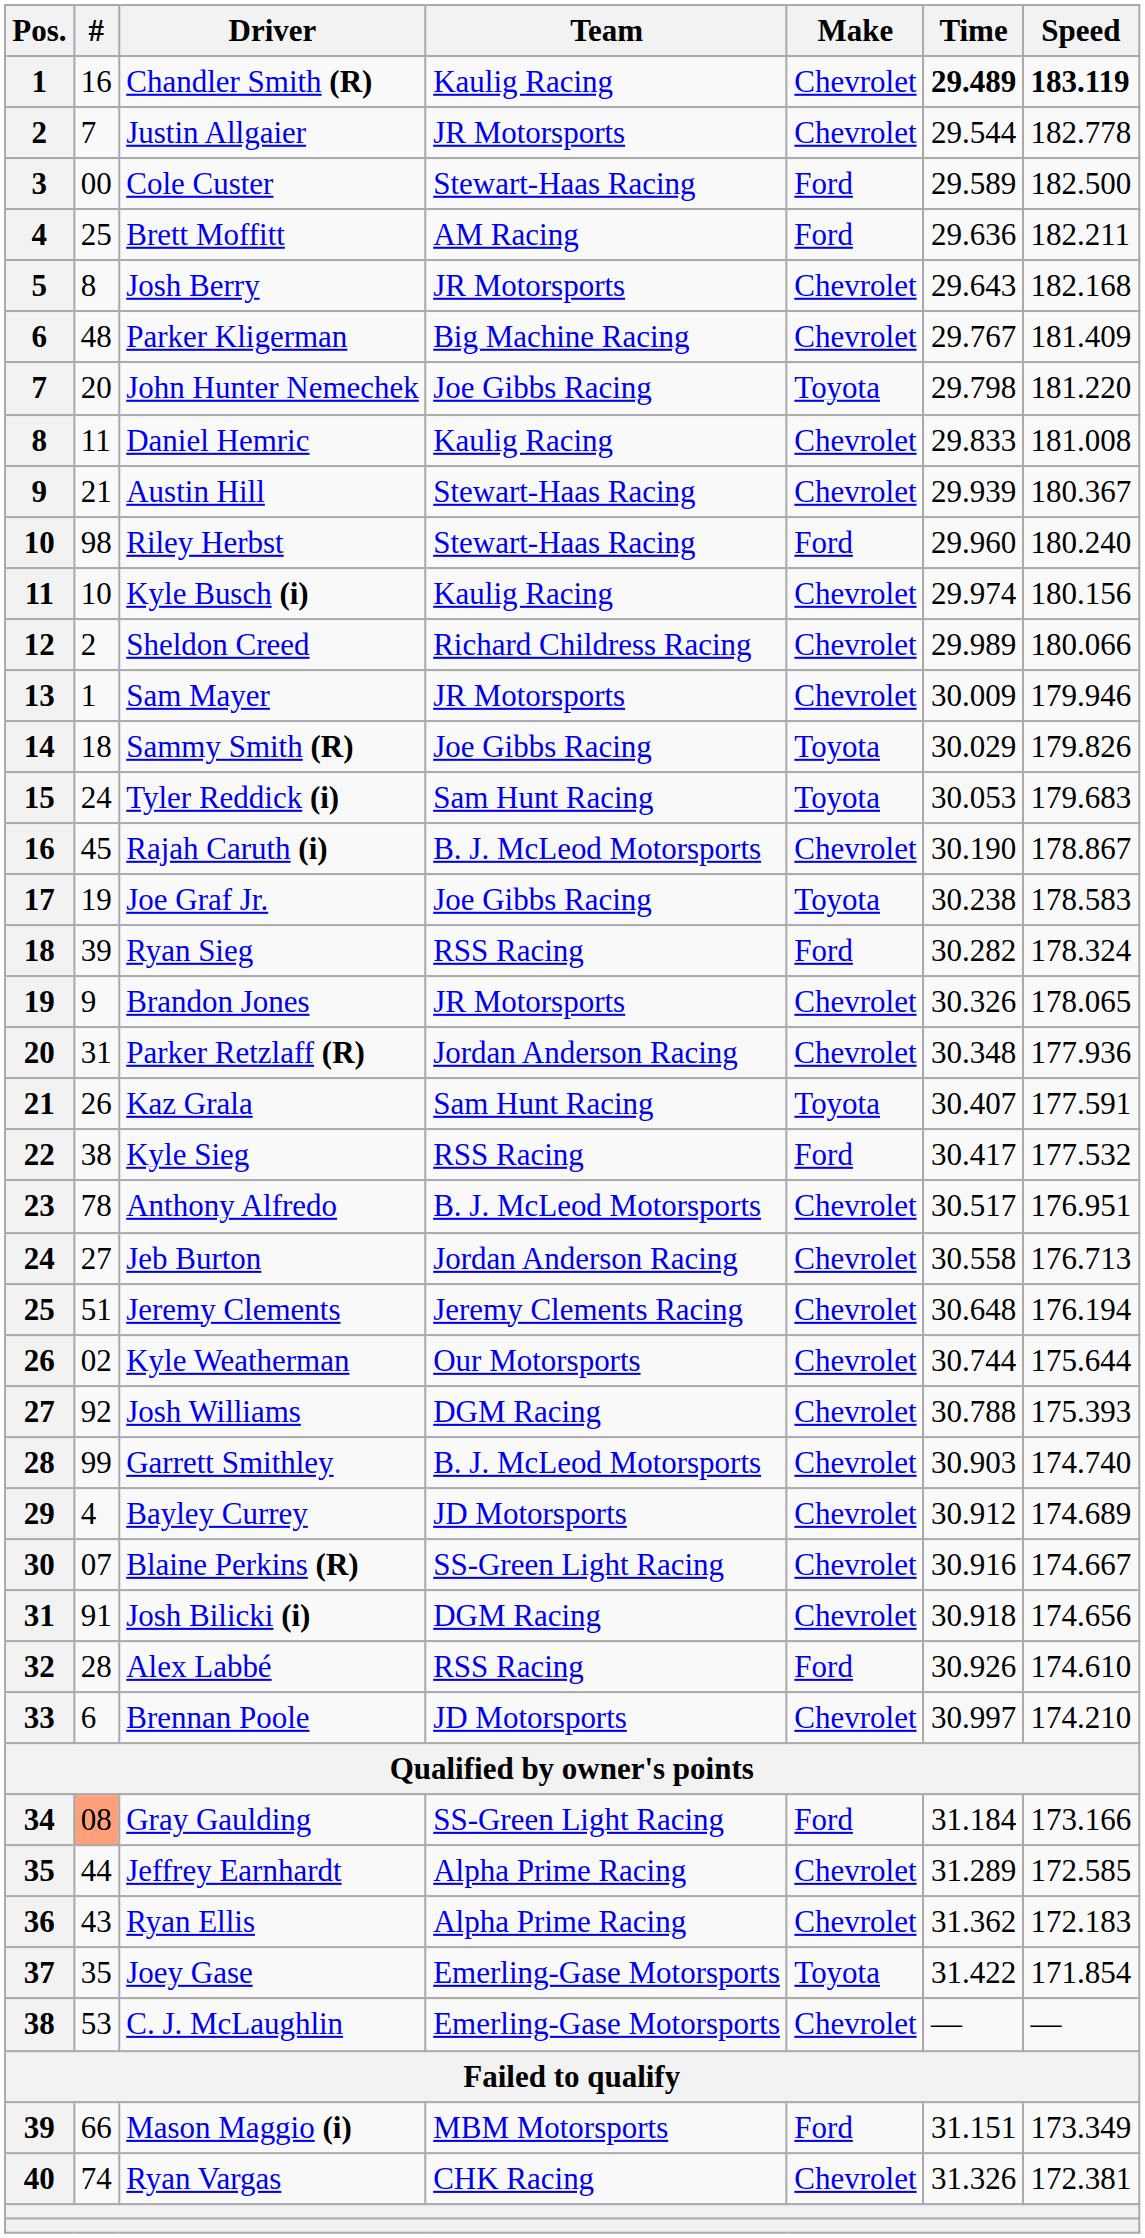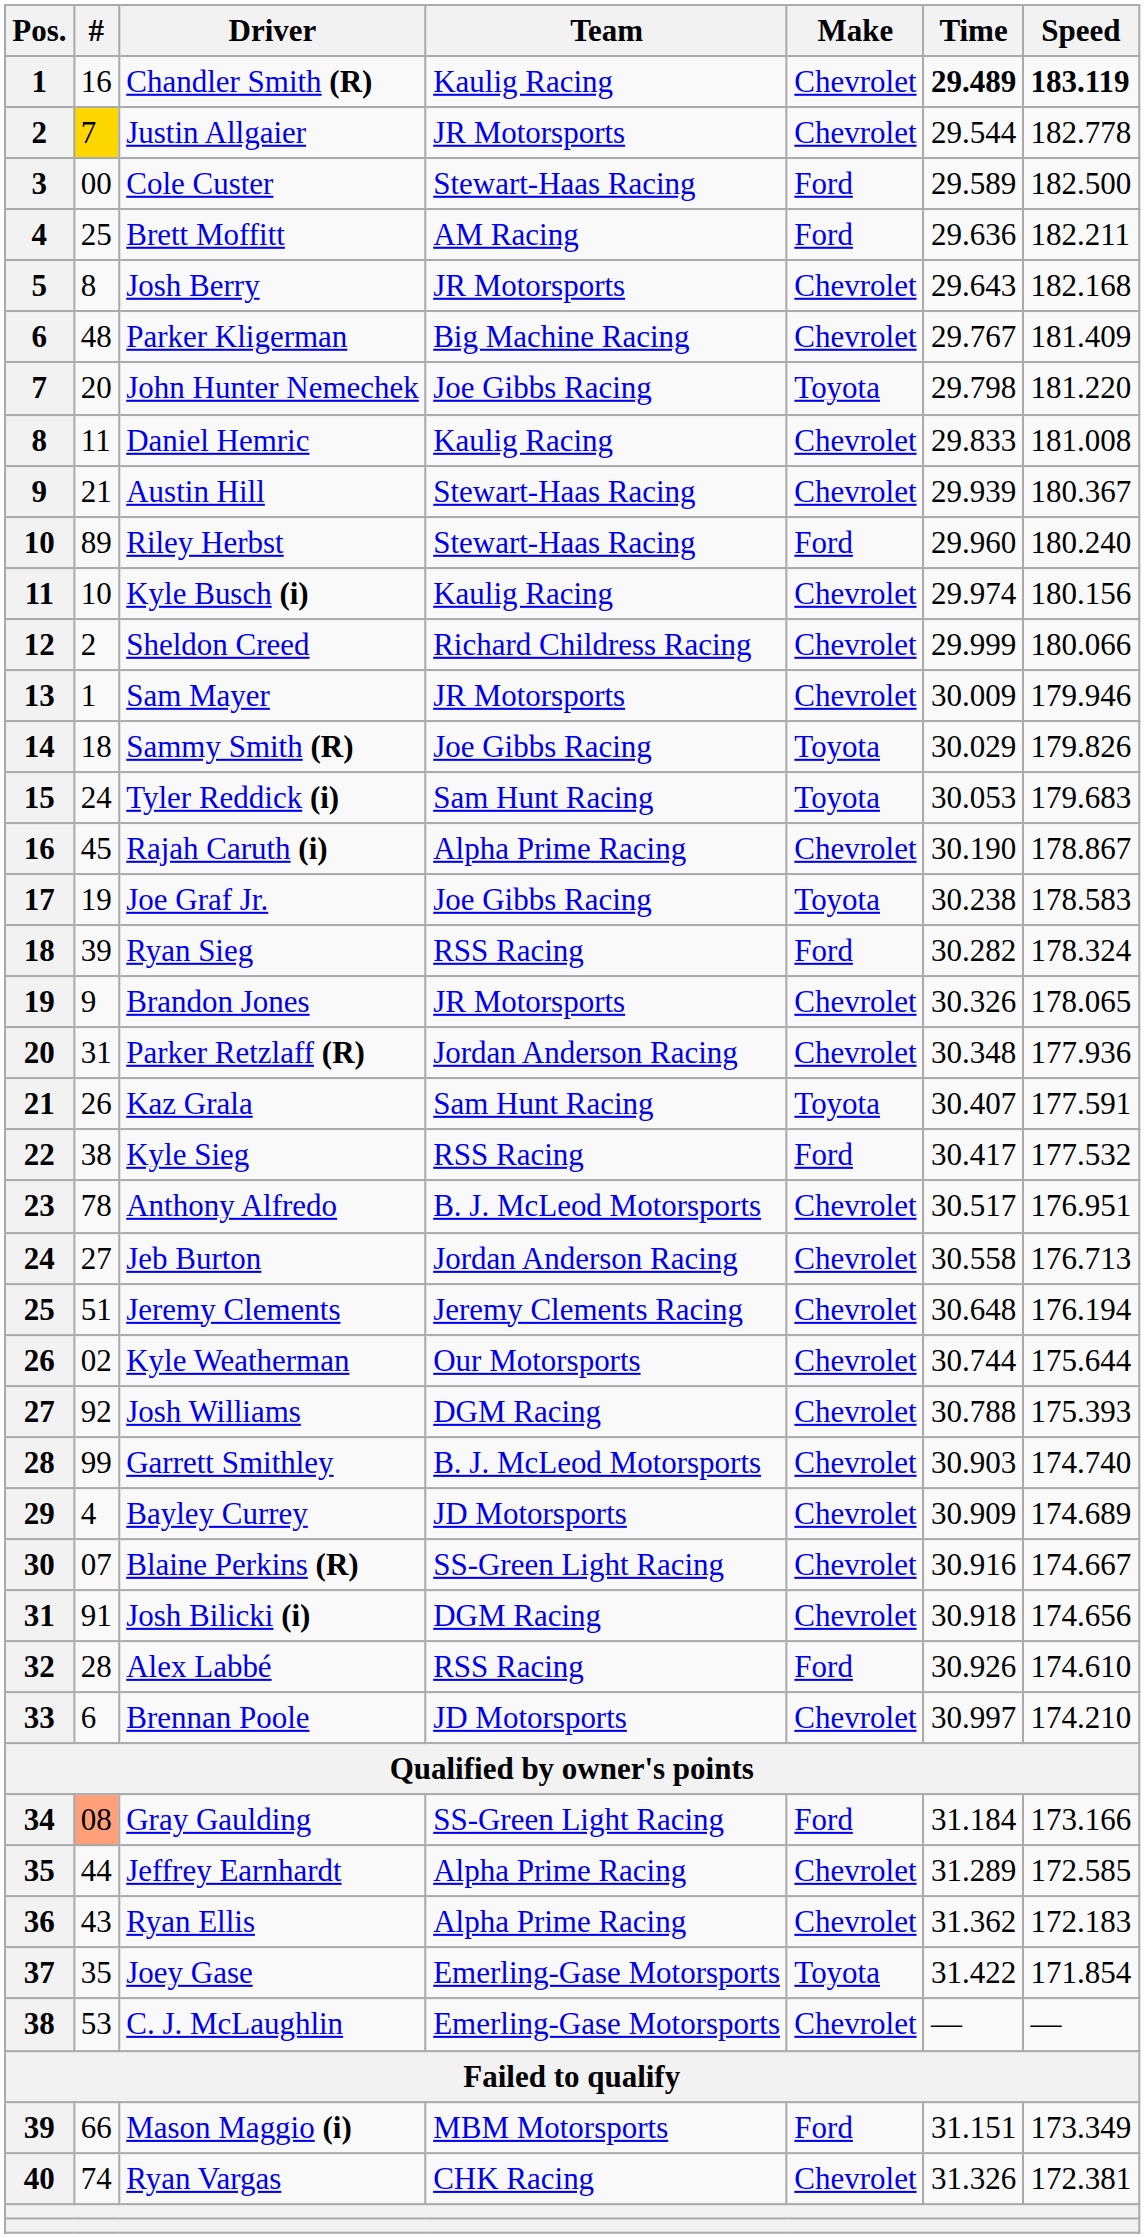Justin Allgaier | #: no background -> gold background
Riley Herbst | #: 98 -> 89
Sheldon Creed | Time: 29.989 -> 29.999
Rajah Caruth (i) | Team: B. J. McLeod Motorsports -> Alpha Prime Racing
Bayley Currey | Time: 30.912 -> 30.909
